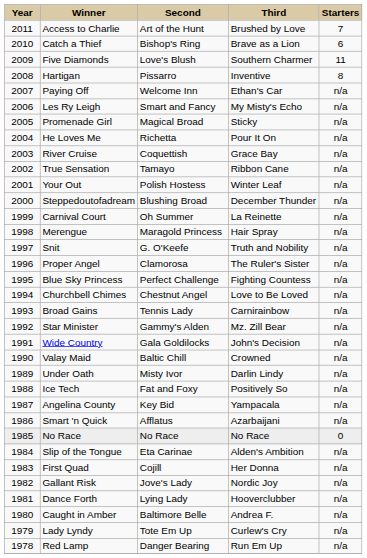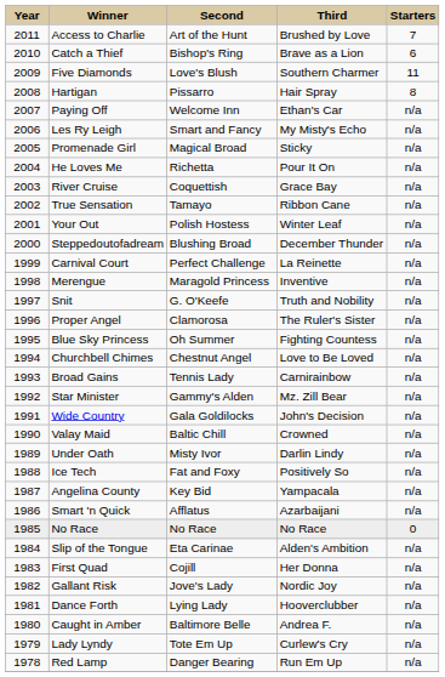Hartigan | column 4: Inventive -> Hair Spray
Carnival Court | column 3: Oh Summer -> Perfect Challenge
Merengue | column 4: Hair Spray -> Inventive
Blue Sky Princess | column 3: Perfect Challenge -> Oh Summer
